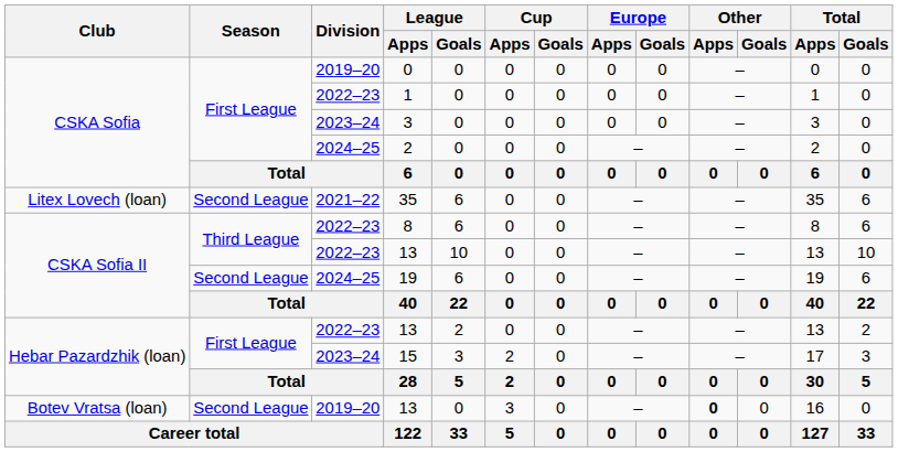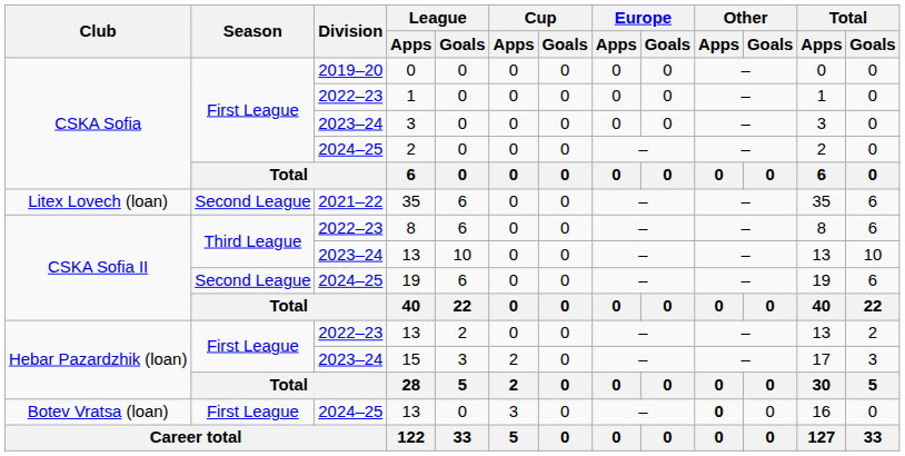CSKA Sofia II / 13 | Division: 2022–23 -> 2023–24
Botev Vratsa (loan) / 13 | Season: Second League -> First League
Botev Vratsa (loan) / 13 | Division: 2019–20 -> 2024–25
